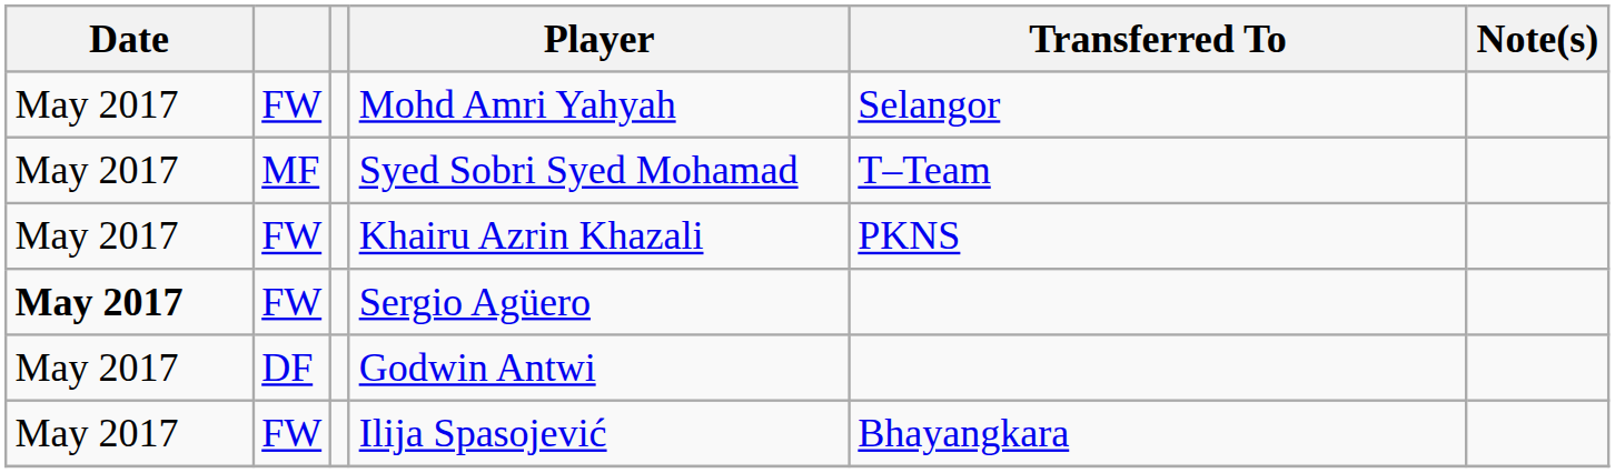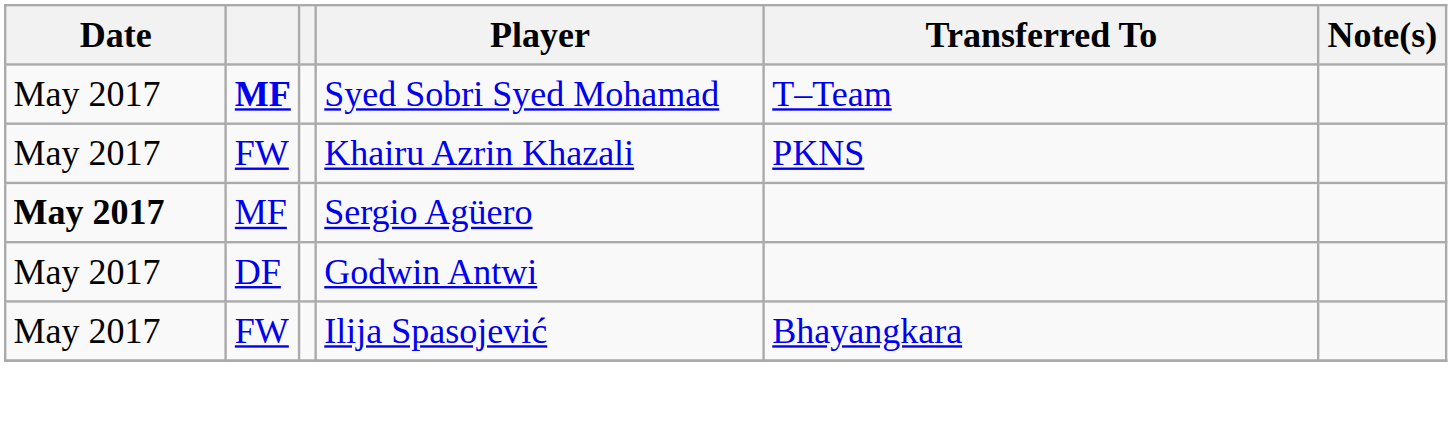- row: May 2017 | FW | Mohd Amri Yahyah | Selangor
Syed Sobri Syed Mohamad | column 2: normal -> bold
Sergio Agüero | column 2: FW -> MF
